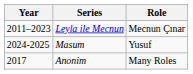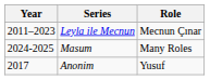Masum | Role: Yusuf -> Many Roles
Anonim | Role: Many Roles -> Yusuf
